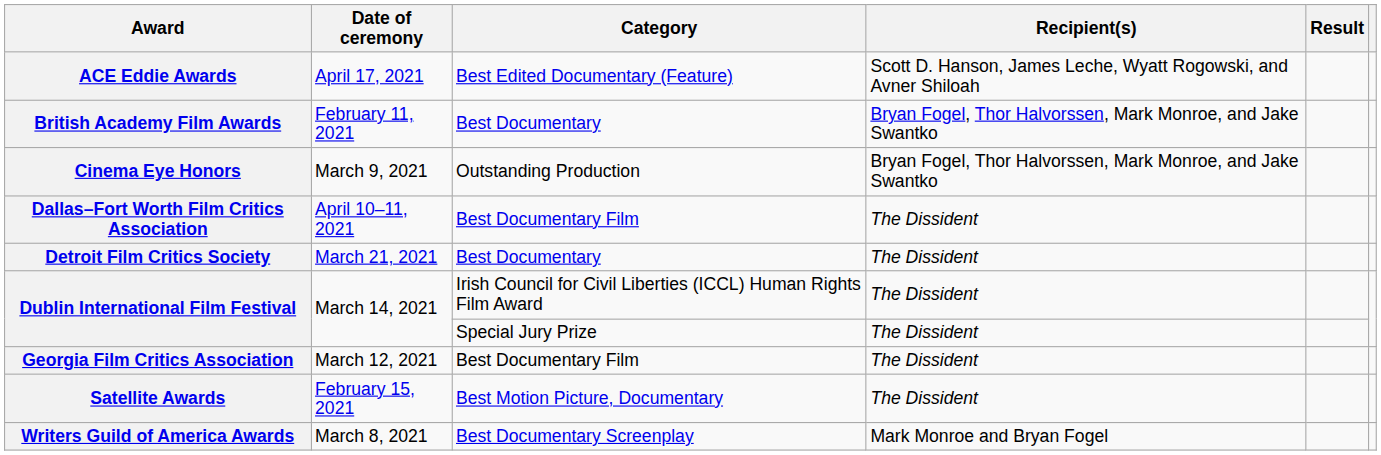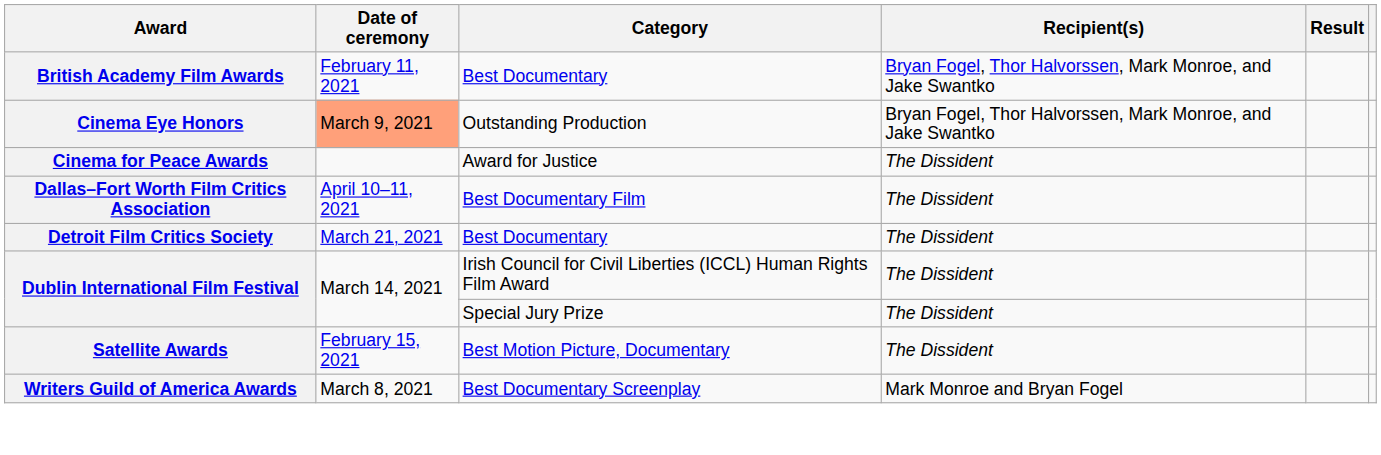- row: ACE Eddie Awards | April 17, 2021 | Best Edited Documentary (Feature) | Scott D. Hanson, James Leche, Wyatt Rogowski, and Avner Shiloah
Cinema Eye Honors | Date of ceremony: no background -> lightsalmon background
+ row: Cinema for Peace Awards | Award for Justice | The Dissident
- row: Georgia Film Critics Association | March 12, 2021 | Best Documentary Film | The Dissident
